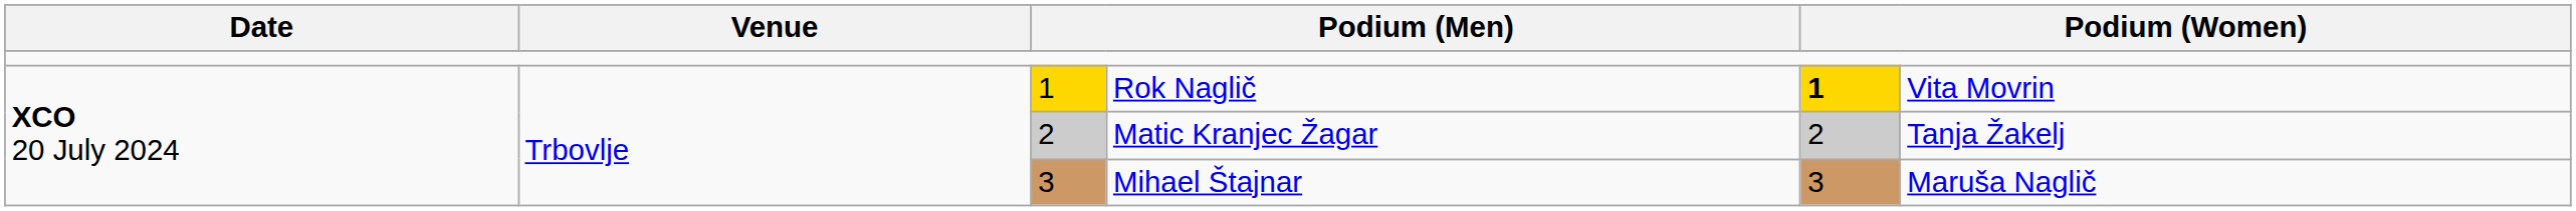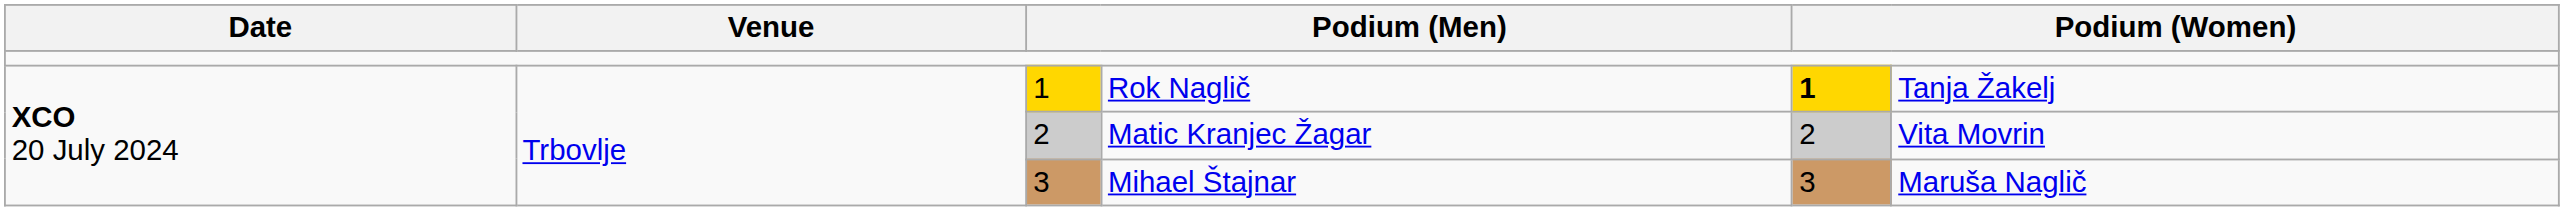Rok Naglič | column 6: Vita Movrin -> Tanja Žakelj
Matic Kranjec Žagar | column 6: Tanja Žakelj -> Vita Movrin
